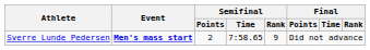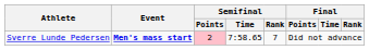Sverre Lunde Pedersen | Semifinal / Points: no background -> pink background
Sverre Lunde Pedersen | Semifinal / Rank: 9 -> 7
